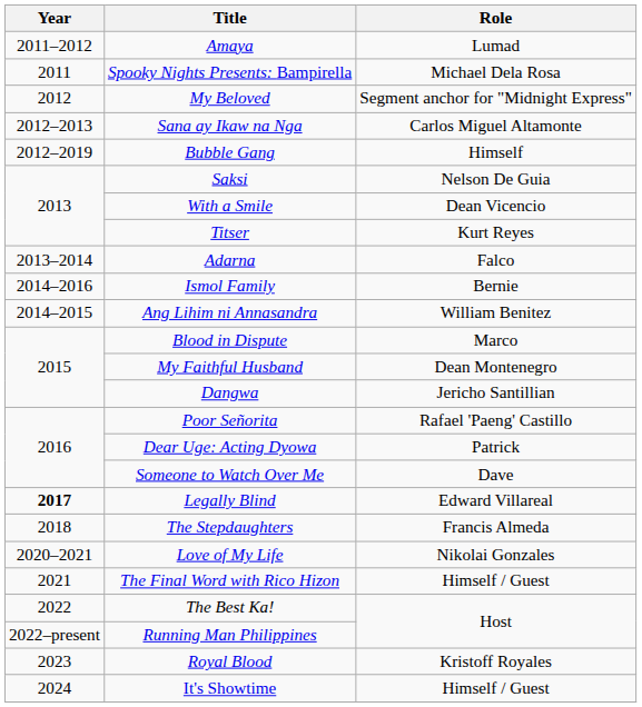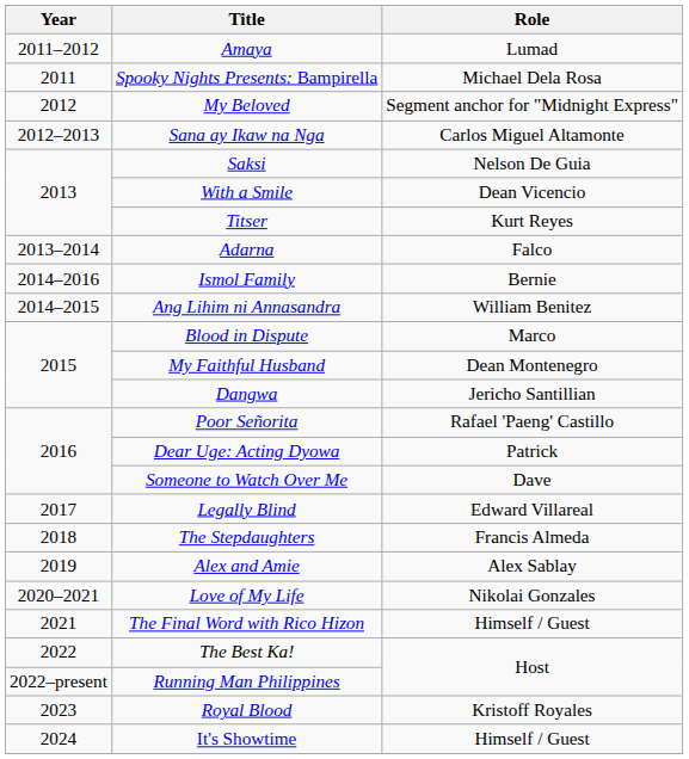- row: 2012–2019 | Bubble Gang | Himself
Legally Blind | Year: bold -> normal
+ row: 2019 | Alex and Amie | Alex Sablay
